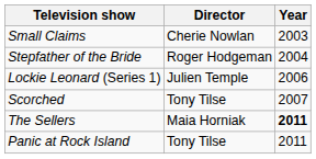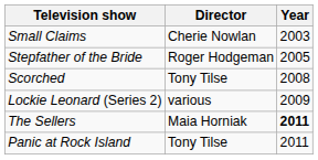Stepfather of the Bride | Year: 2004 -> 2005
- row: Lockie Leonard (Series 1) | Julien Temple | 2006
Scorched | Year: 2007 -> 2008
+ row: Lockie Leonard (Series 2) | various | 2009
